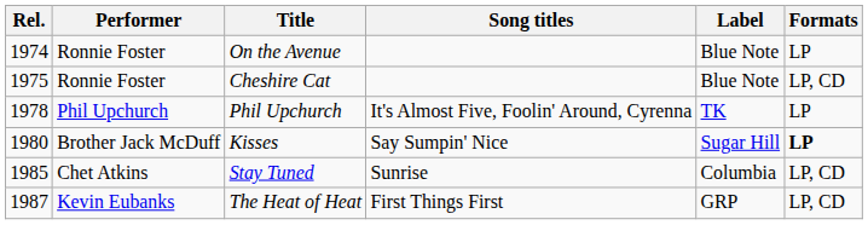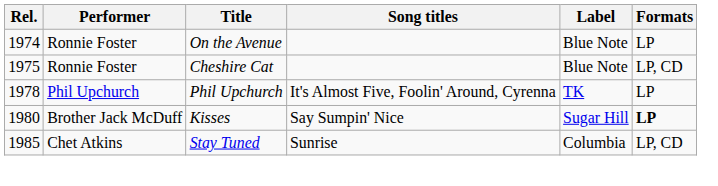- row: 1987 | Kevin Eubanks | The Heat of Heat | First Things First | GRP | LP, CD
